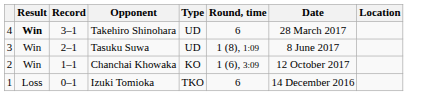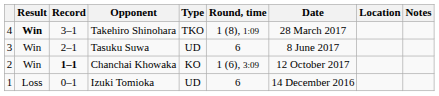+ column: Notes
Takehiro Shinohara | Type: UD -> TKO
Takehiro Shinohara | Round, time: 6 -> 1 (8), 1:09
Tasuku Suwa | Round, time: 1 (8), 1:09 -> 6
Chanchai Khowaka | Record: normal -> bold
Izuki Tomioka | Type: TKO -> UD
